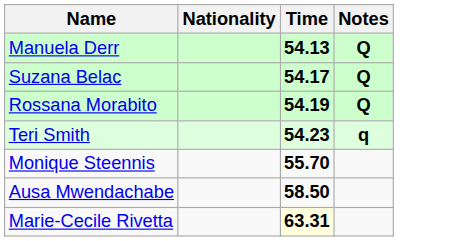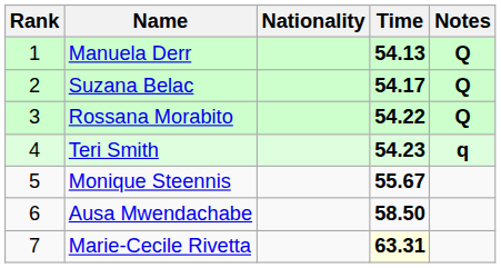+ column: Rank | 1 | 2 | 3 | 4 | 5 | 6 | 7
Rossana Morabito | Time: 54.19 -> 54.22
Monique Steennis | Time: 55.70 -> 55.67
